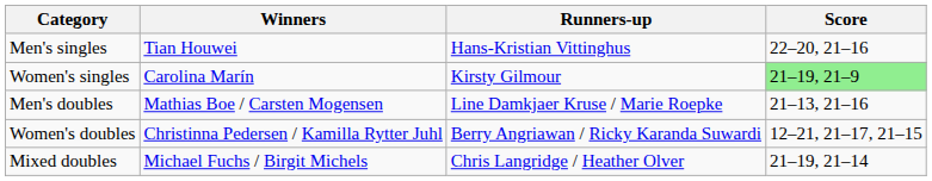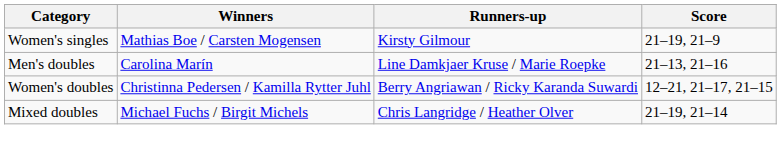- row: Men's singles | Tian Houwei | Hans-Kristian Vittinghus | 22–20, 21–16
Women's singles | Winners: Carolina Marín -> Mathias Boe / Carsten Mogensen
Women's singles | Score: lightgreen background -> no background
Men's doubles | Winners: Mathias Boe / Carsten Mogensen -> Carolina Marín
